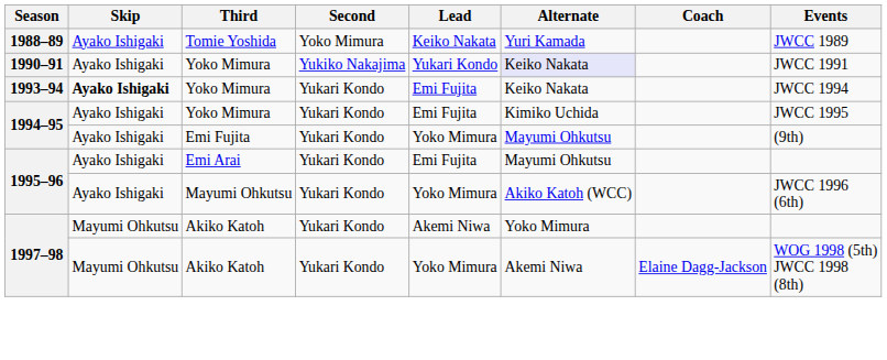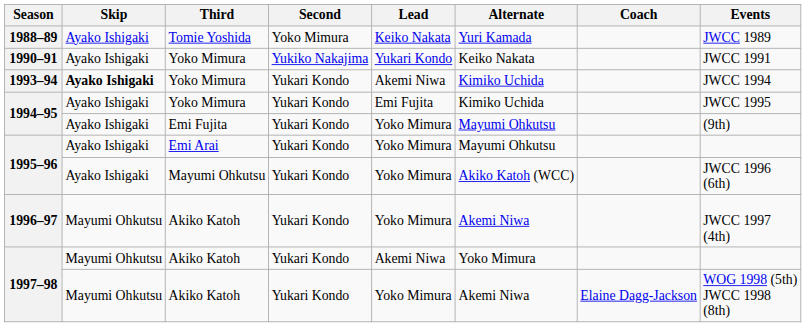1990–91 | Alternate: lavender background -> no background
1993–94 | Lead: Emi Fujita -> Akemi Niwa
1993–94 | Alternate: Keiko Nakata -> Kimiko Uchida
1995–96 / Emi Arai | Lead: Emi Fujita -> Yoko Mimura
+ row: 1996–97 | Mayumi Ohkutsu | Akiko Katoh | Yukari Kondo | Yoko Mimura | Akemi Niwa | JWCC 1997 (4th)
